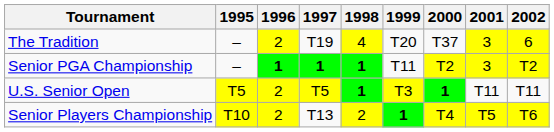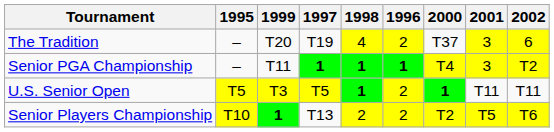columns swapped: 1996 <-> 1999
Senior PGA Championship | 2000: T2 -> T4
Senior Players Championship | 2000: T4 -> T2
